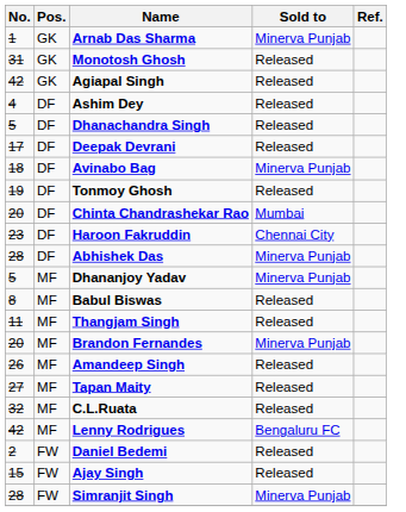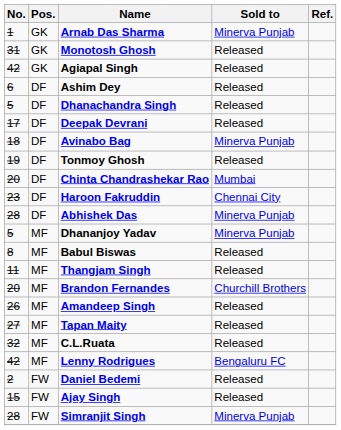Ashim Dey | No.: 4 -> 6
Brandon Fernandes | Sold to: Minerva Punjab -> Churchill Brothers
